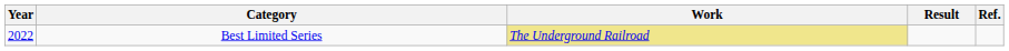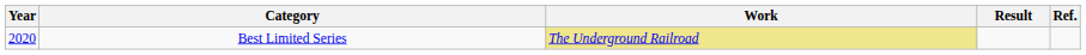Best Limited Series | Year: 2022 -> 2020
